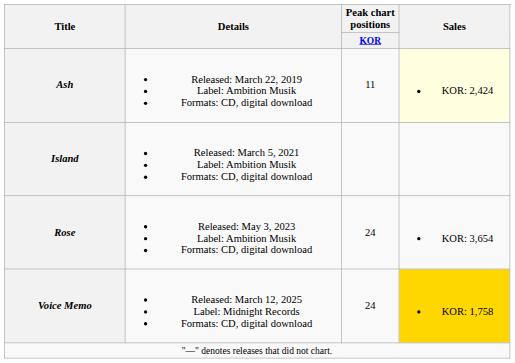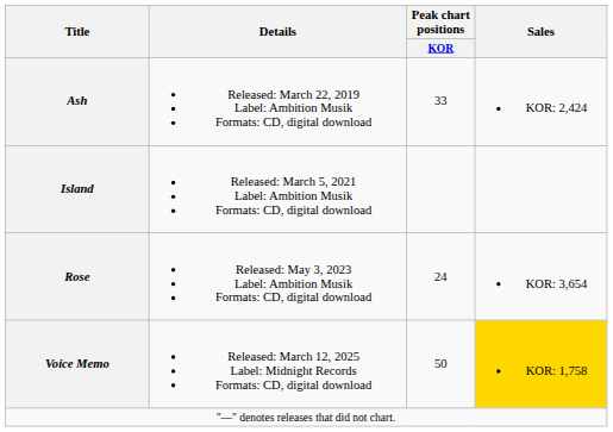Ash | Peak chart positions / KOR: 11 -> 33
Ash | Sales: lightyellow background -> no background
Voice Memo | Peak chart positions / KOR: 24 -> 50
